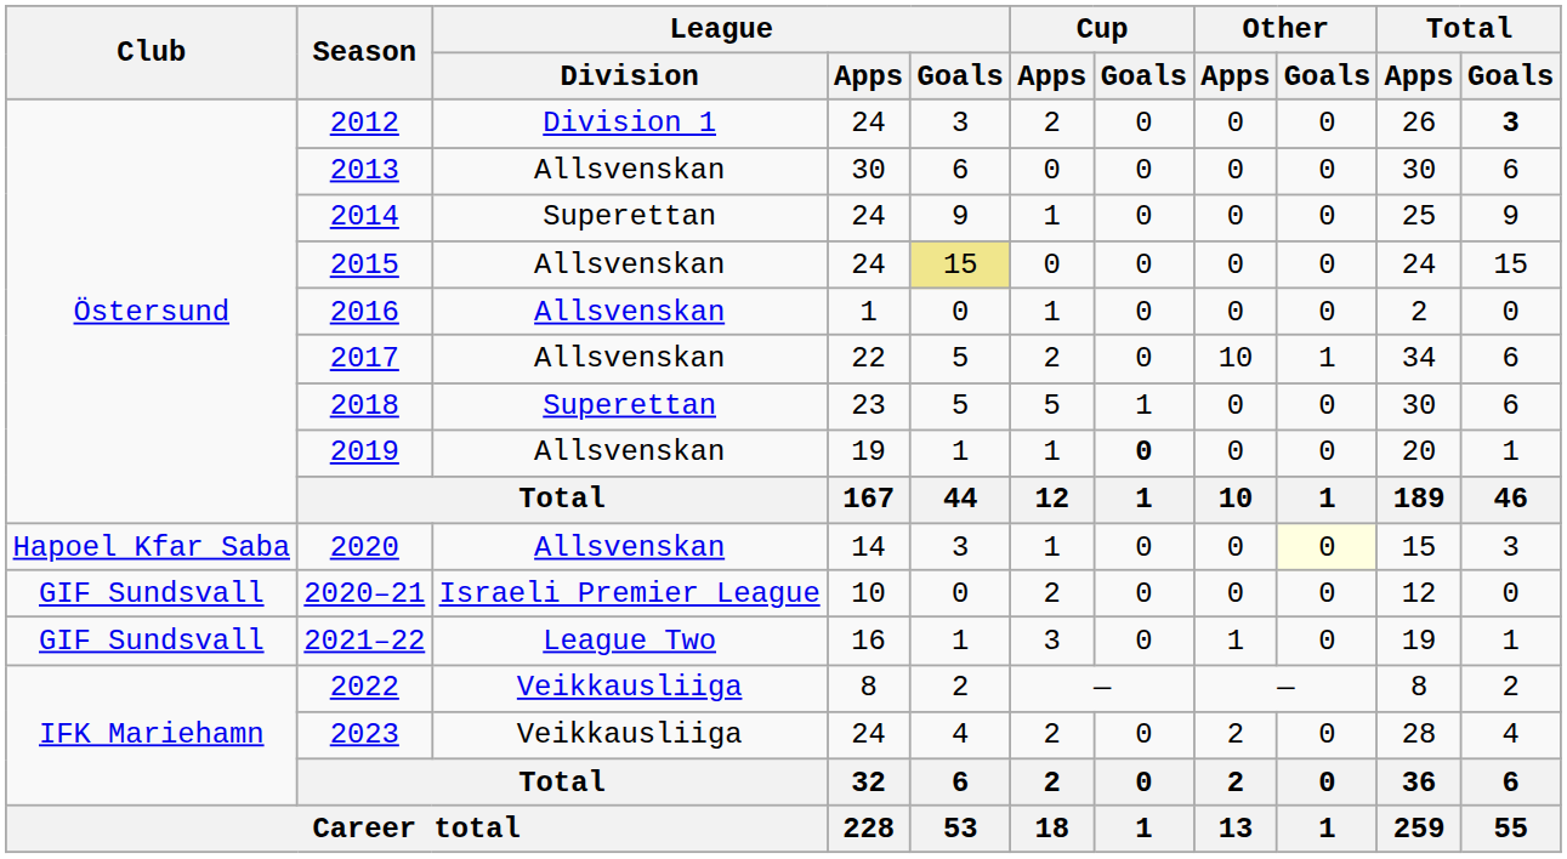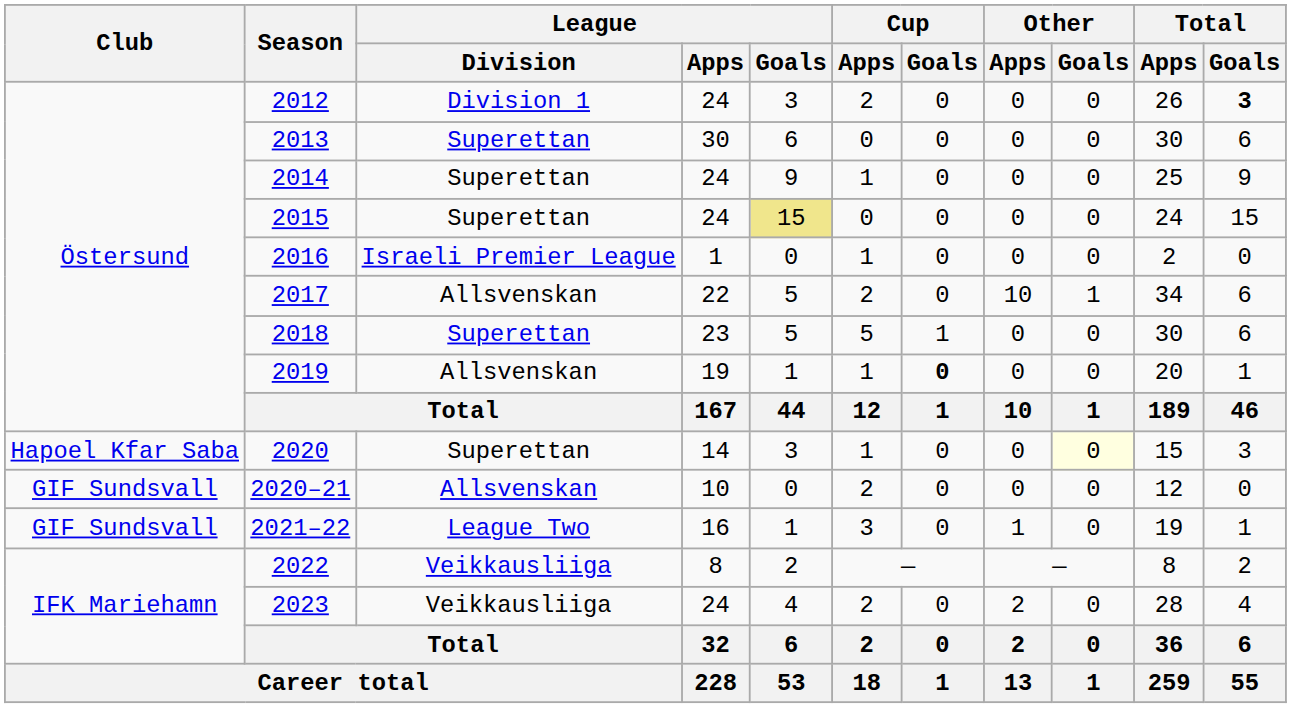2013 | League / Division: Allsvenskan -> Superettan
2015 | League / Division: Allsvenskan -> Superettan
2016 | League / Division: Allsvenskan -> Israeli Premier League
2020 | League / Division: Allsvenskan -> Superettan
2020–21 | League / Division: Israeli Premier League -> Allsvenskan
